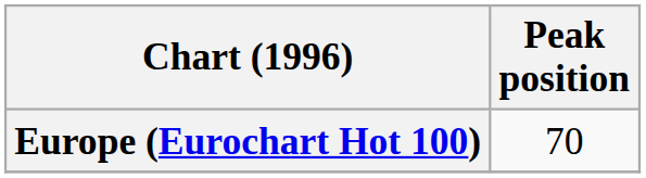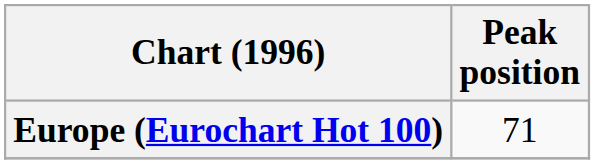Europe (Eurochart Hot 100) | Peak position: 70 -> 71
